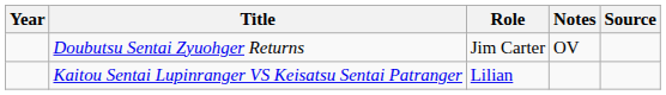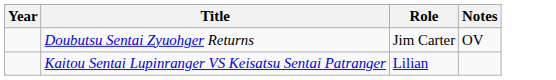- column: Source
